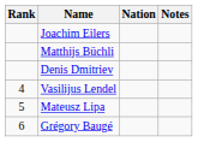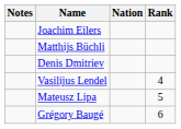columns swapped: Rank <-> Notes
